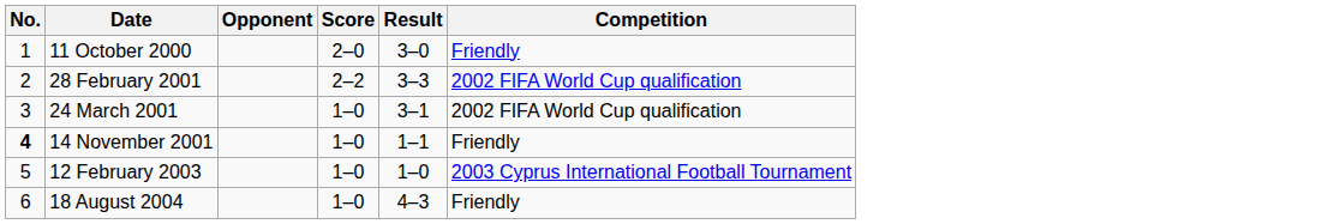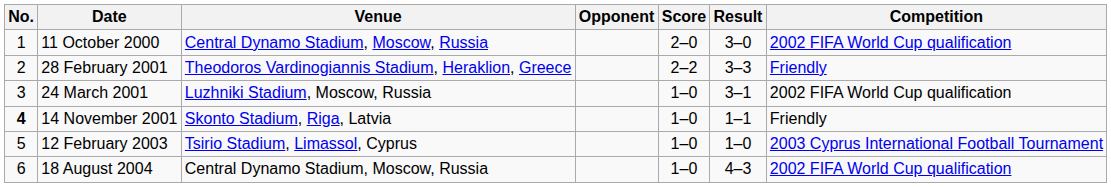+ column: Venue | Central Dynamo Stadium, Moscow, Russia | Theodoros Vardinogiannis Stadium, Heraklion, Greece | Luzhniki Stadium, Moscow, Russia | Skonto Stadium, Riga, Latvia | Tsirio Stadium, Limassol, Cyprus | Central Dynamo Stadium, Moscow, Russia
11 October 2000 | Competition: Friendly -> 2002 FIFA World Cup qualification
28 February 2001 | Competition: 2002 FIFA World Cup qualification -> Friendly
18 August 2004 | Competition: Friendly -> 2002 FIFA World Cup qualification
